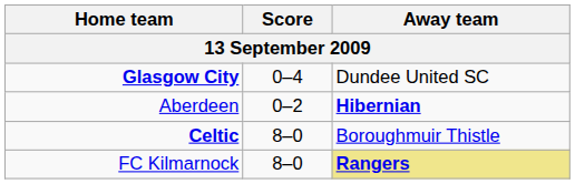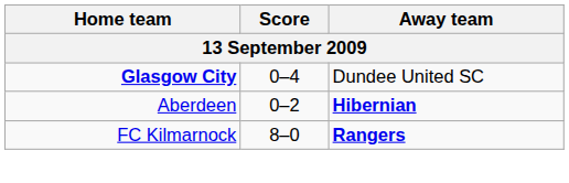- row: Celtic | 8–0 | Boroughmuir Thistle
FC Kilmarnock | Away team: khaki background -> no background
